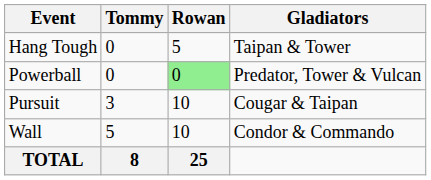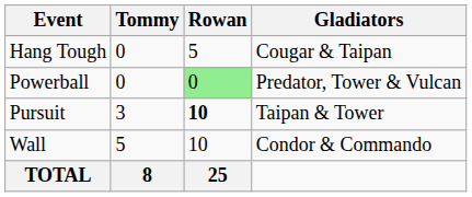Hang Tough | Gladiators: Taipan & Tower -> Cougar & Taipan
Pursuit | Rowan: normal -> bold
Pursuit | Gladiators: Cougar & Taipan -> Taipan & Tower
